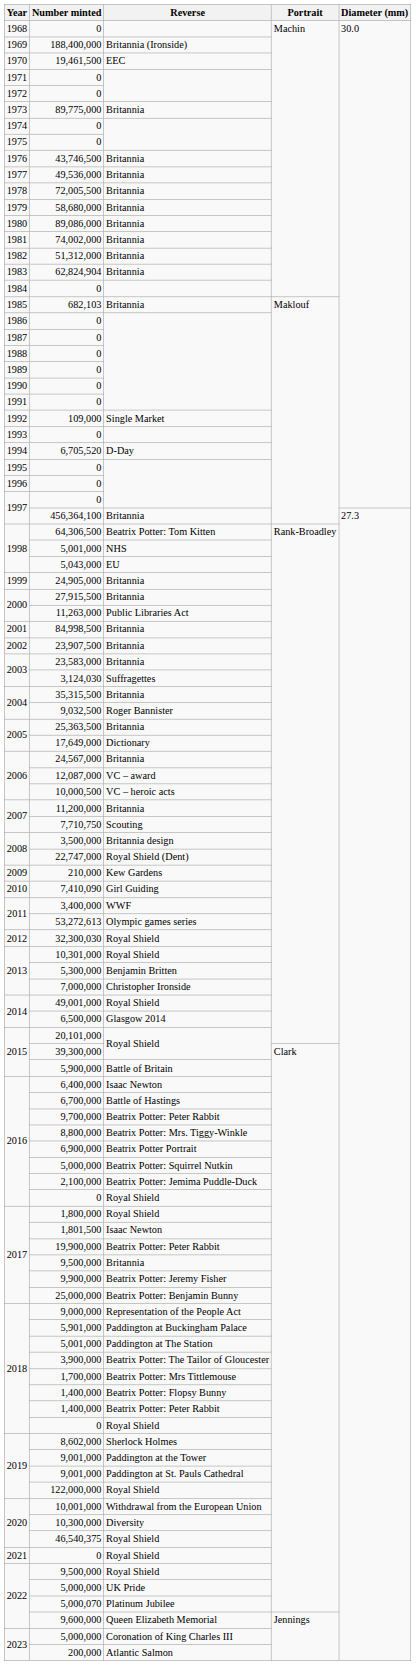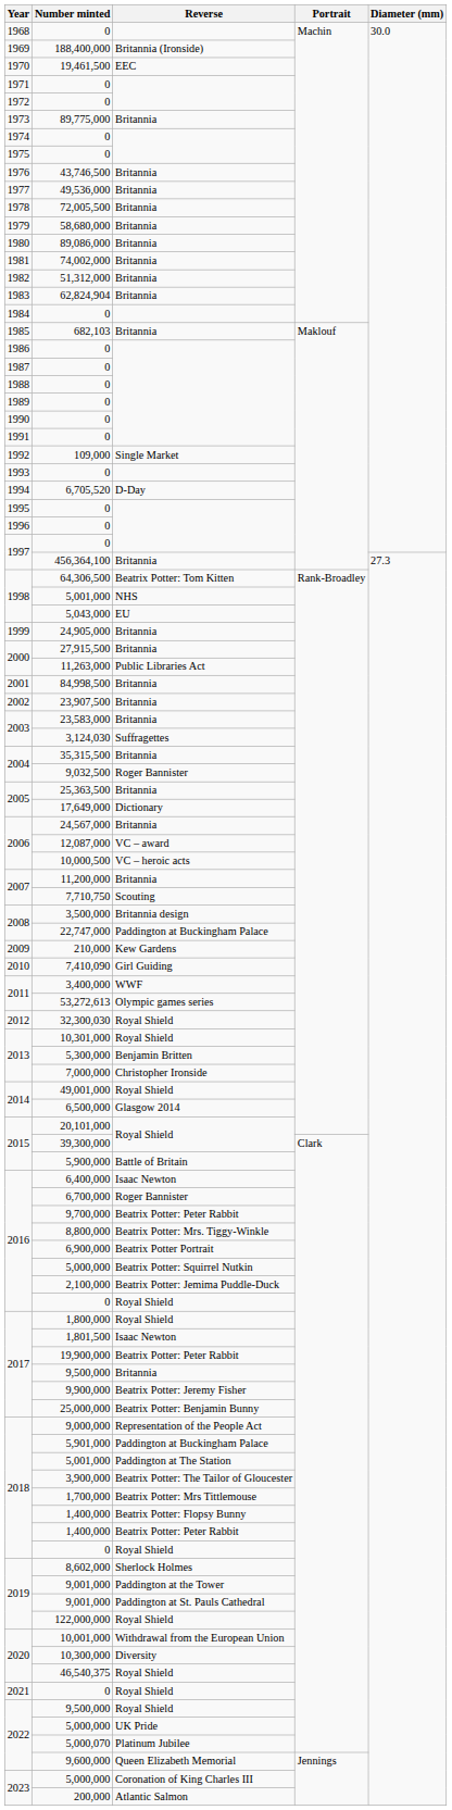22,747,000 | Reverse: Royal Shield (Dent) -> Paddington at Buckingham Palace
6,700,000 | Reverse: Battle of Hastings -> Roger Bannister
